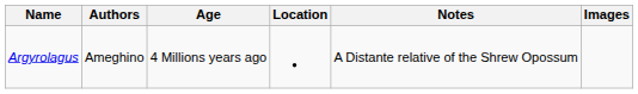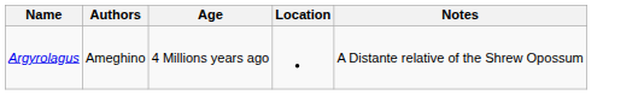- column: Images
